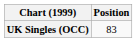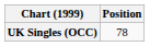UK Singles (OCC) | Position: 83 -> 78
